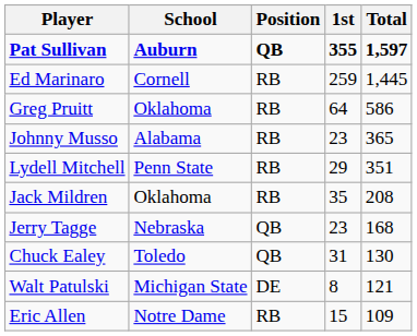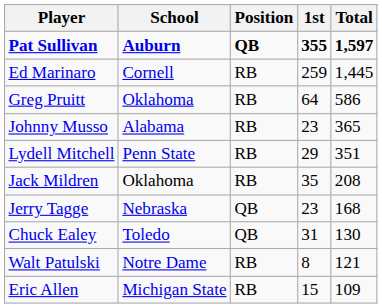Walt Patulski | School: Michigan State -> Notre Dame
Walt Patulski | Position: DE -> RB
Eric Allen | School: Notre Dame -> Michigan State
